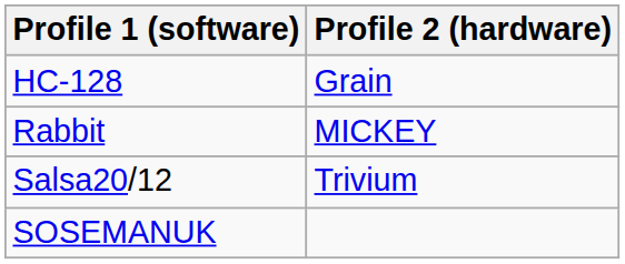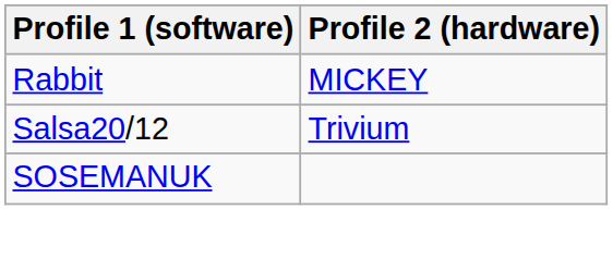- row: HC-128 | Grain
